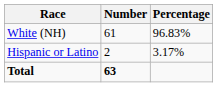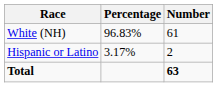columns swapped: Number <-> Percentage
